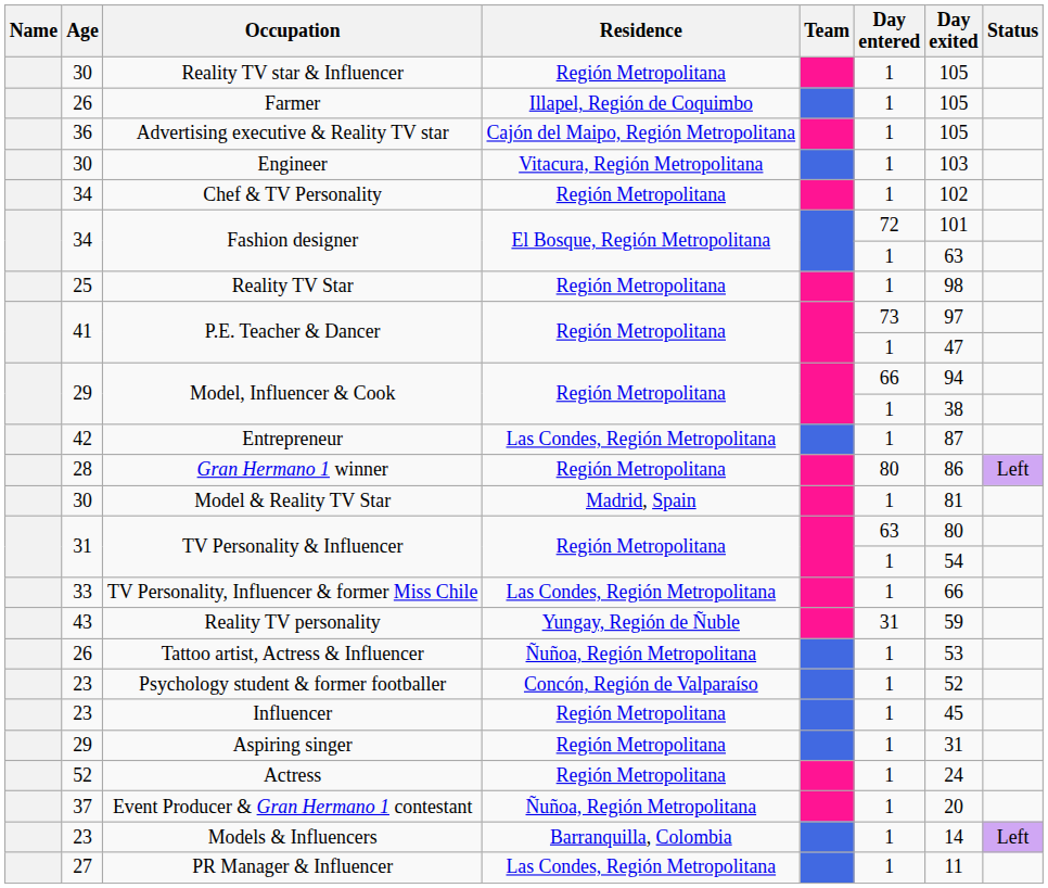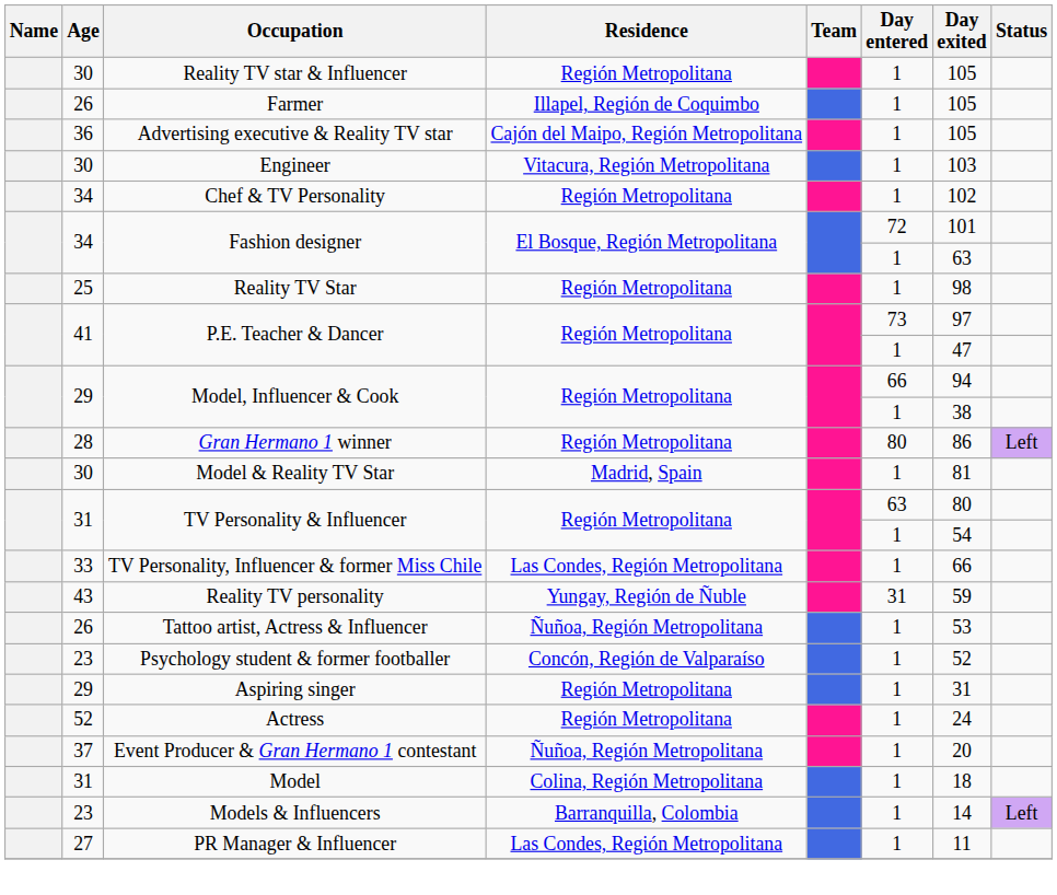- row: 42 | Entrepreneur | Las Condes, Región Metropolitana | 1 | 87
- row: 23 | Influencer | Región Metropolitana | 1 | 45
+ row: 31 | Model | Colina, Región Metropolitana | 1 | 18
